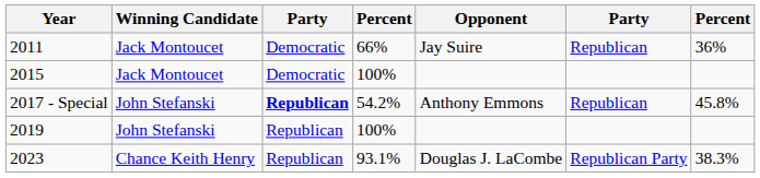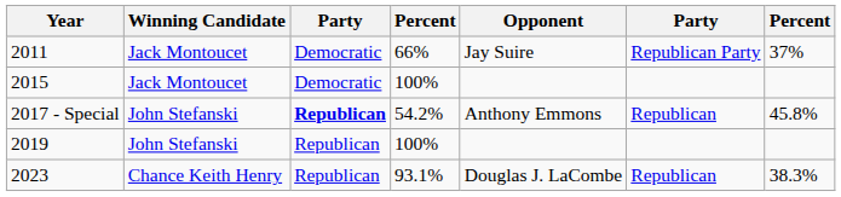2011 | column 6: Republican -> Republican Party
2011 | column 7: 36% -> 37%
2023 | column 6: Republican Party -> Republican
